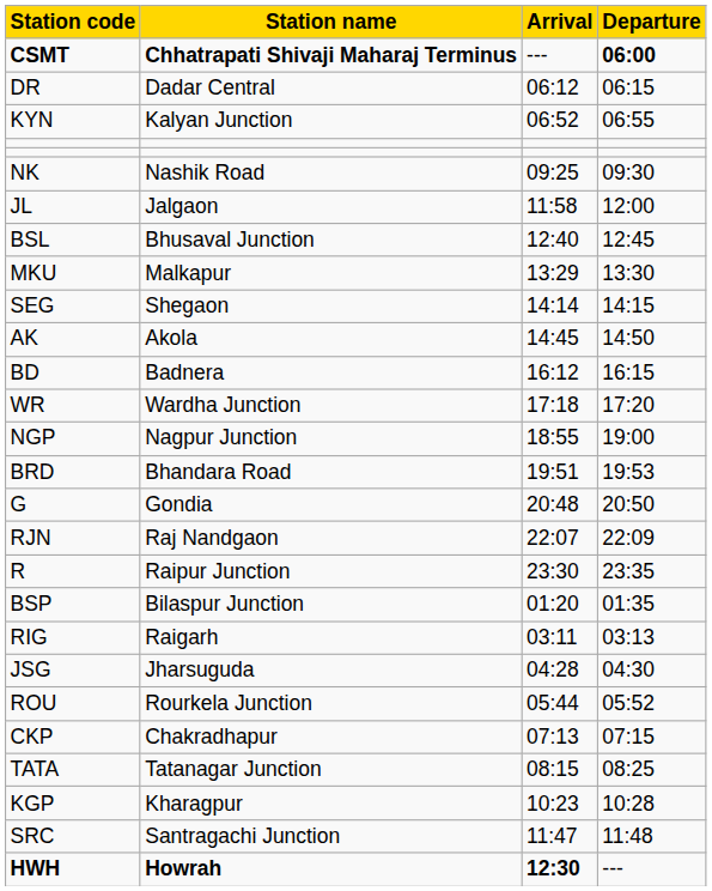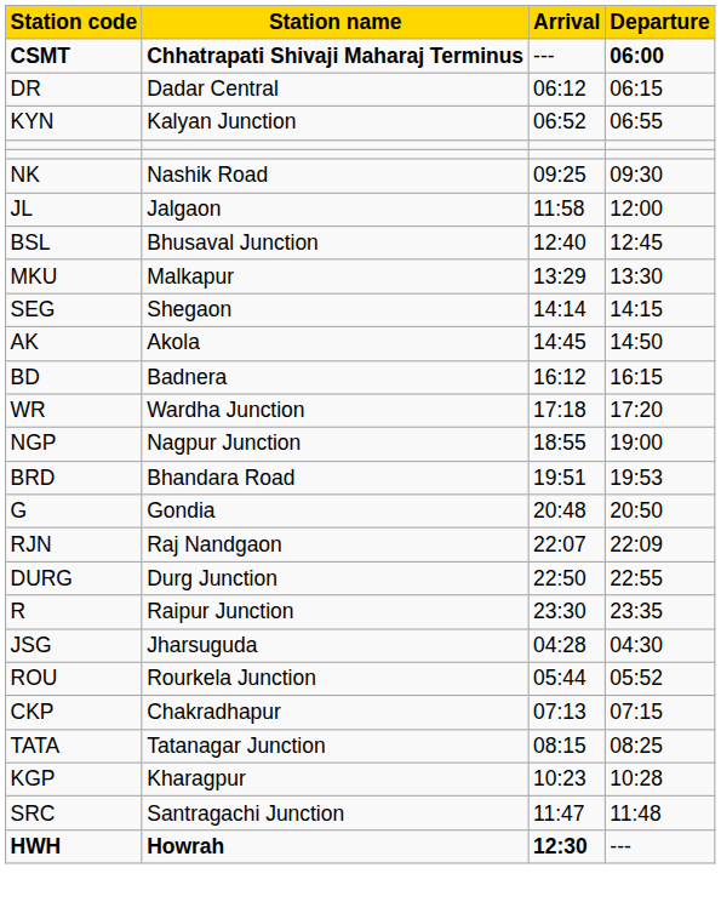+ row: DURG | Durg Junction | 22:50 | 22:55
- row: BSP | Bilaspur Junction | 01:20 | 01:35
- row: RIG | Raigarh | 03:11 | 03:13
